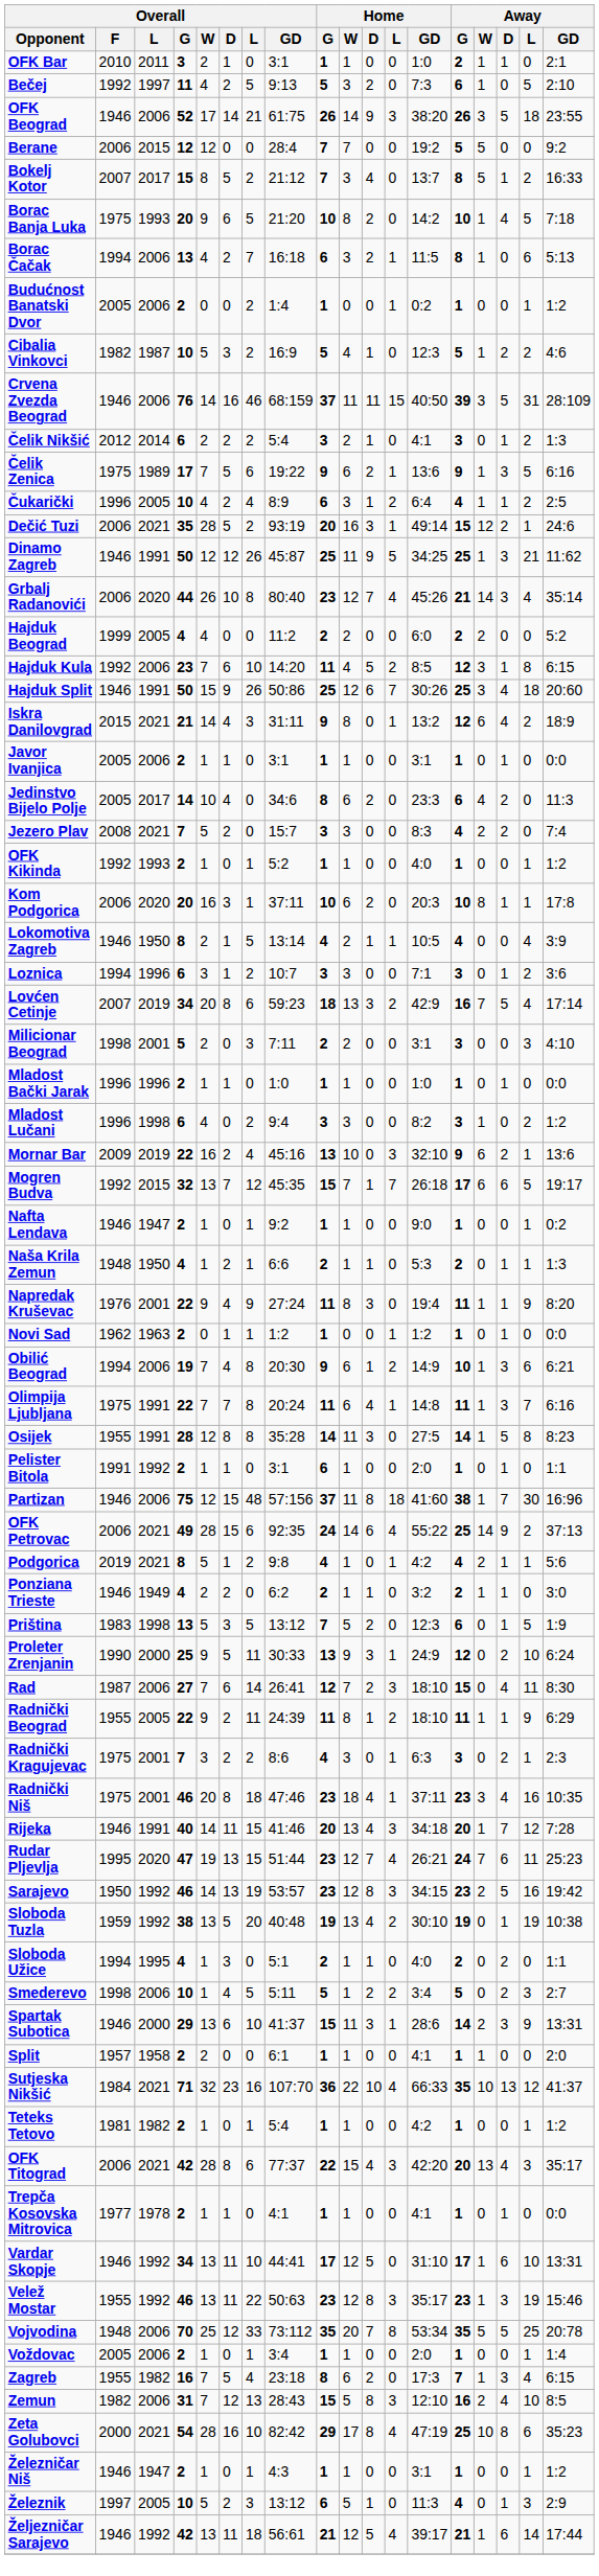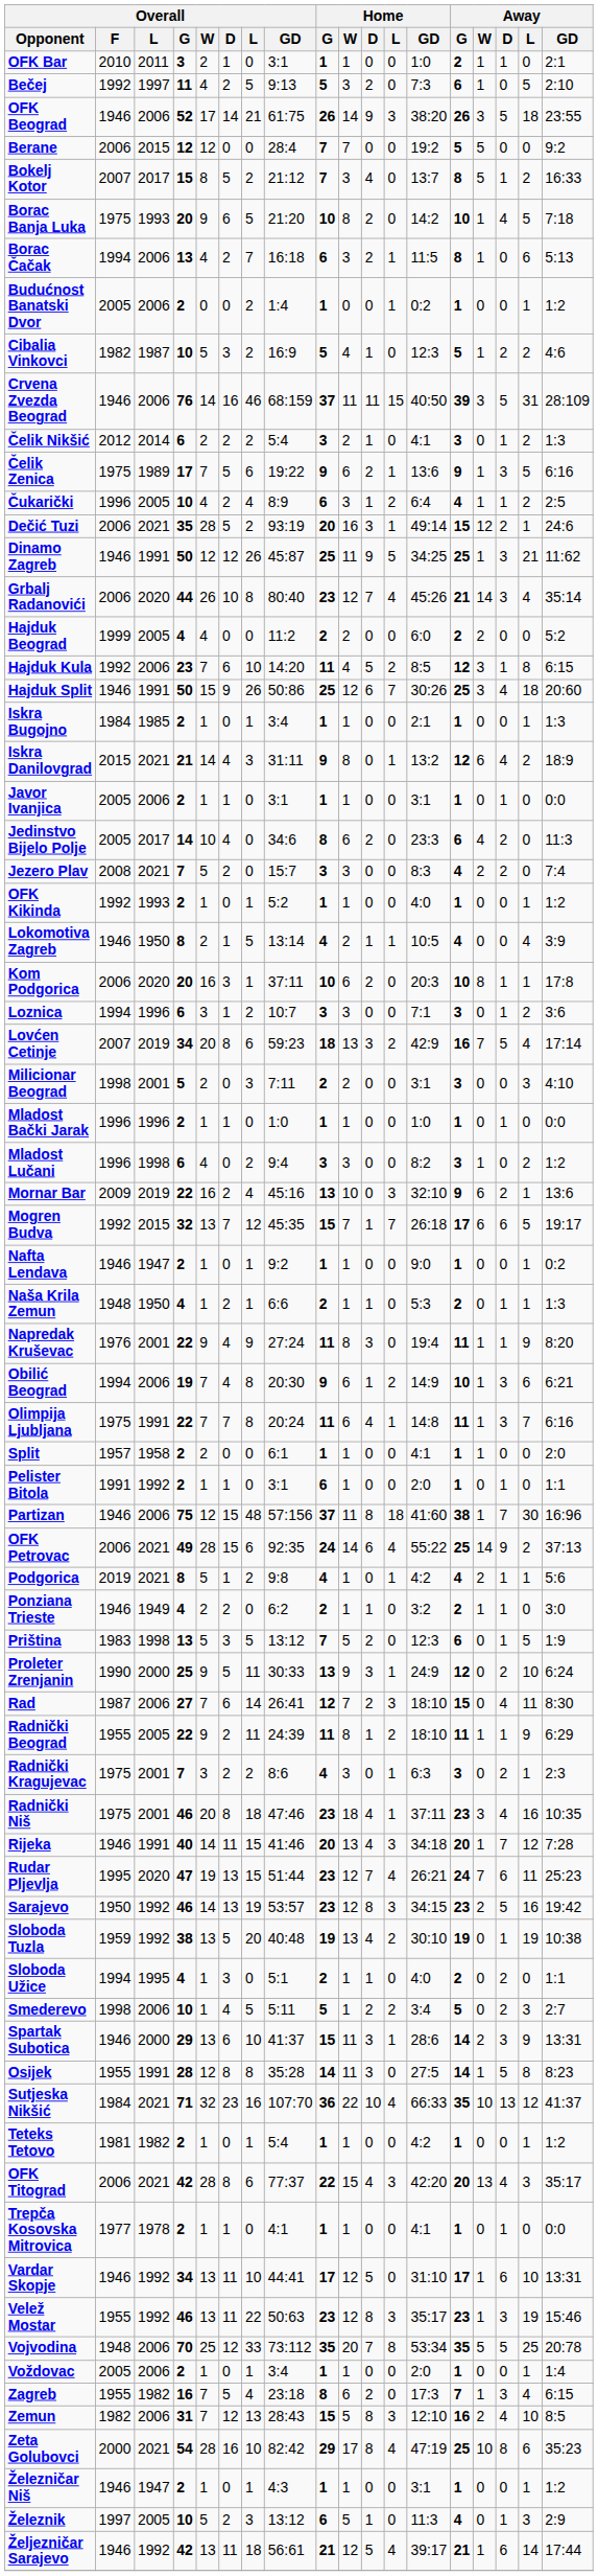+ row: Iskra Bugojno | 1984 | 1985 | 2 | 1 | 0 | 1 | 3:4 | 1 | 1 | 0 | 0 | 2:1 | 1 | 0 | 0 | 1 | 1:3
rows swapped: Kom Podgorica <-> Lokomotiva Zagreb
- row: Novi Sad | 1962 | 1963 | 2 | 0 | 1 | 1 | 1:2 | 1 | 0 | 0 | 1 | 1:2 | 1 | 0 | 1 | 0 | 0:0
rows swapped: Osijek <-> Split
